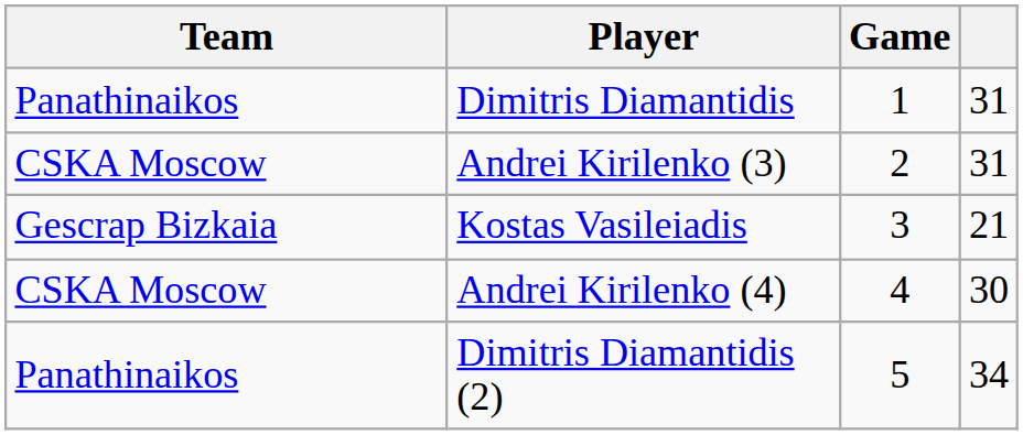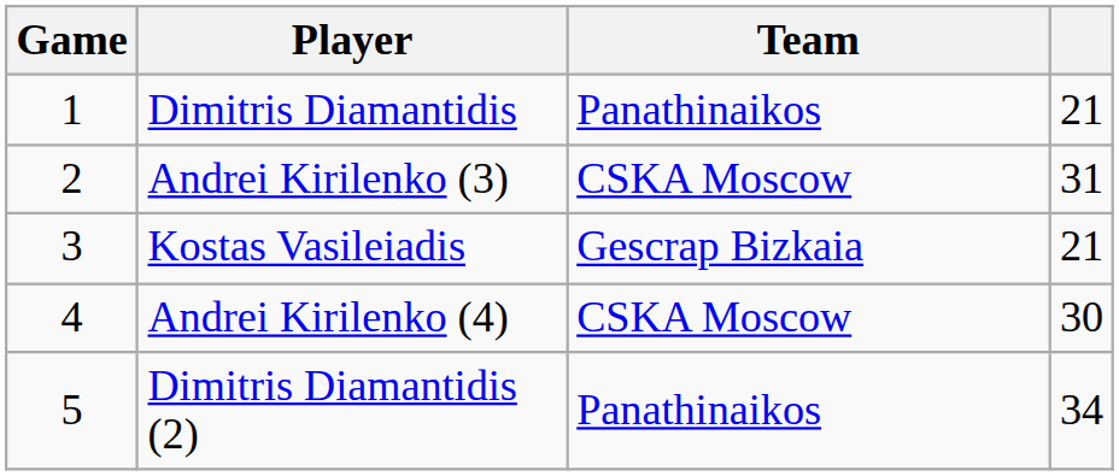columns swapped: Game <-> Team
Dimitris Diamantidis | column 4: 31 -> 21
